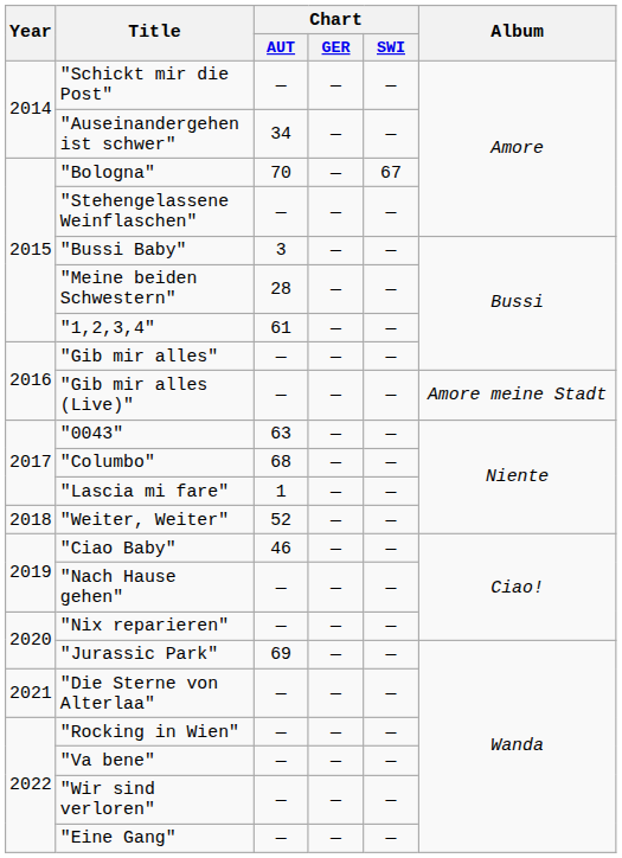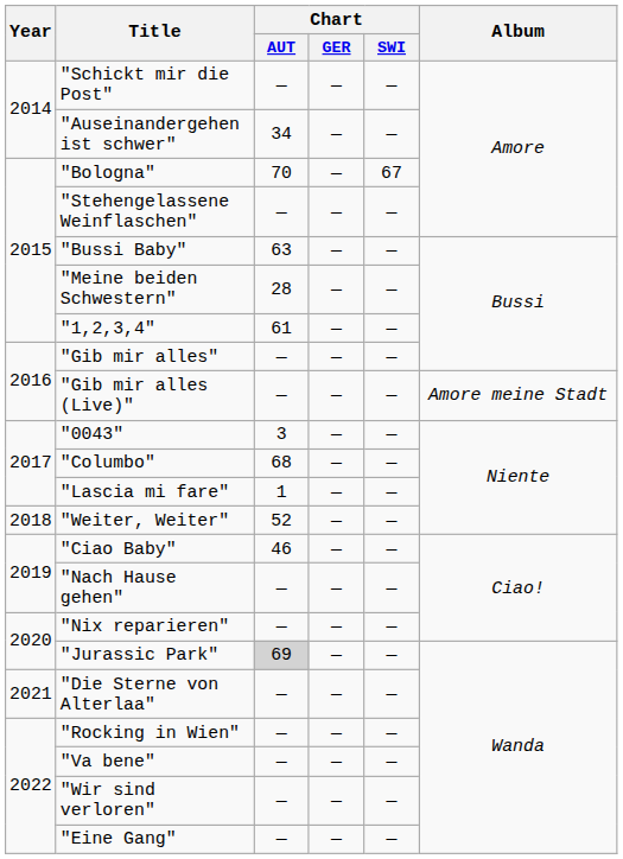"Bussi Baby" | Chart / AUT: 3 -> 63
"0043" | Chart / AUT: 63 -> 3
"Jurassic Park" | Chart / AUT: no background -> lightgrey background
